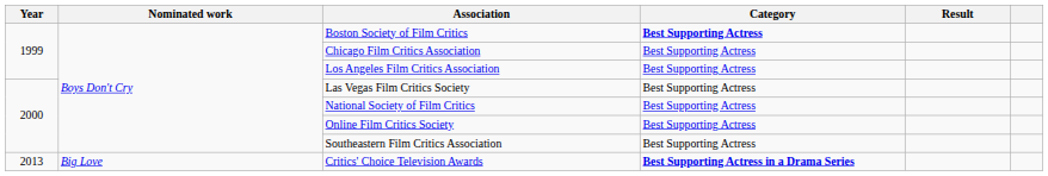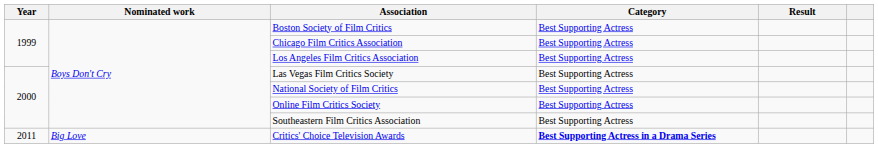Boston Society of Film Critics | Category: bold -> normal
Critics' Choice Television Awards | Year: 2013 -> 2011
